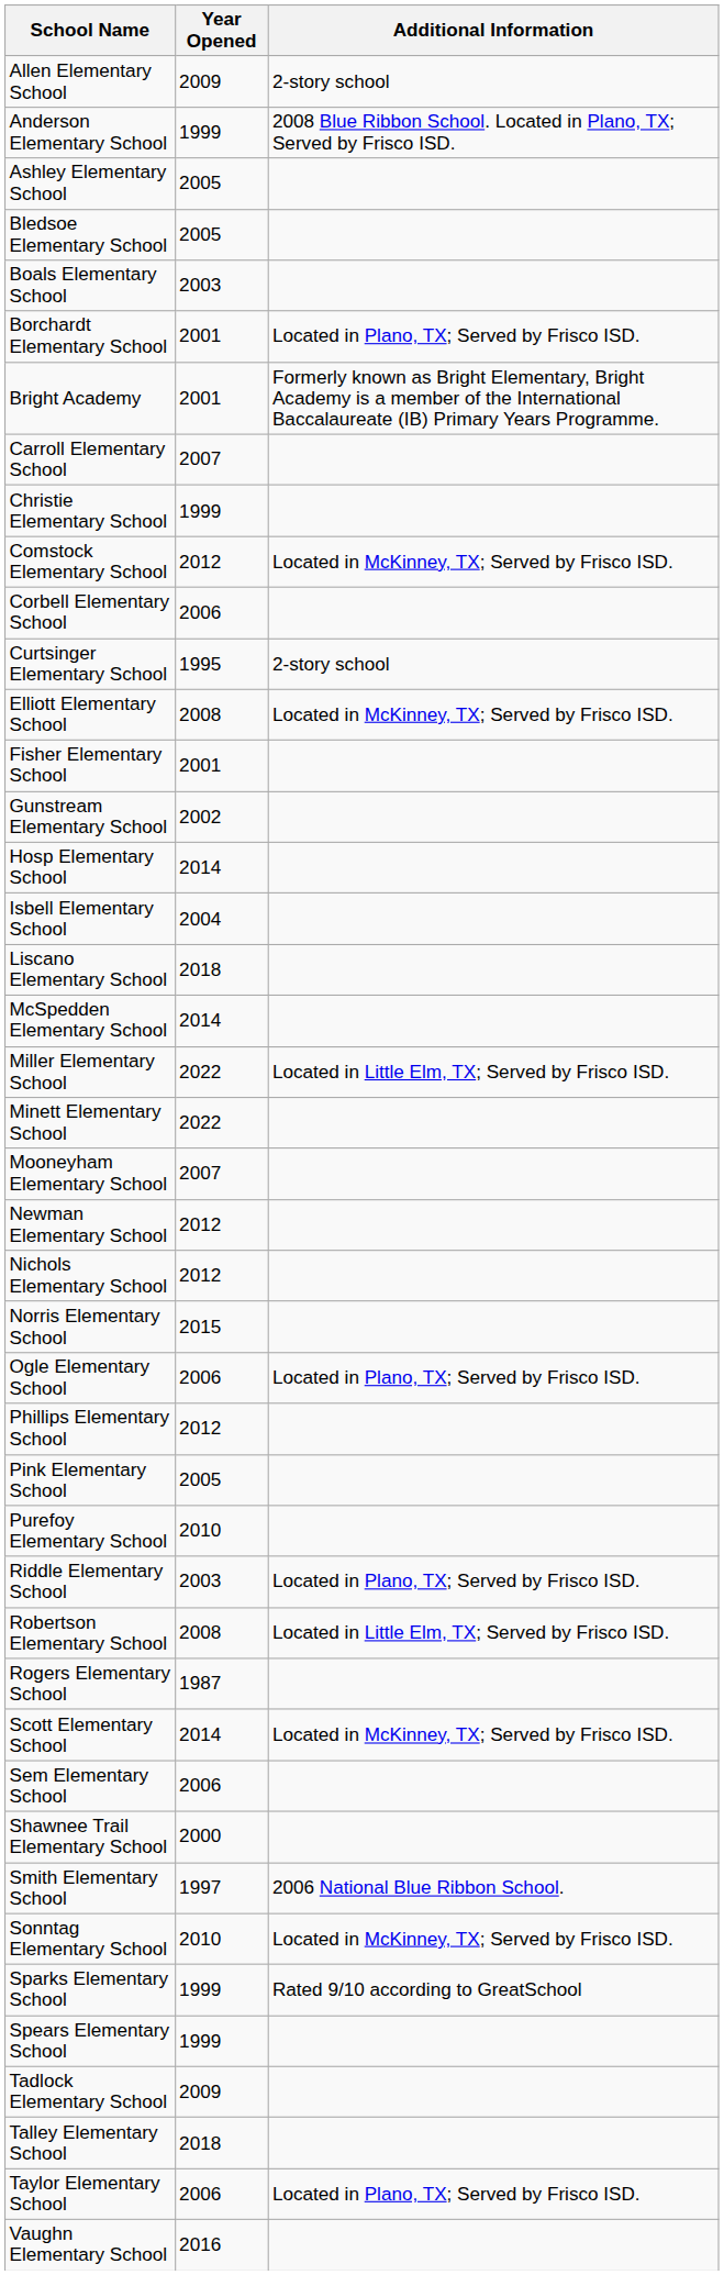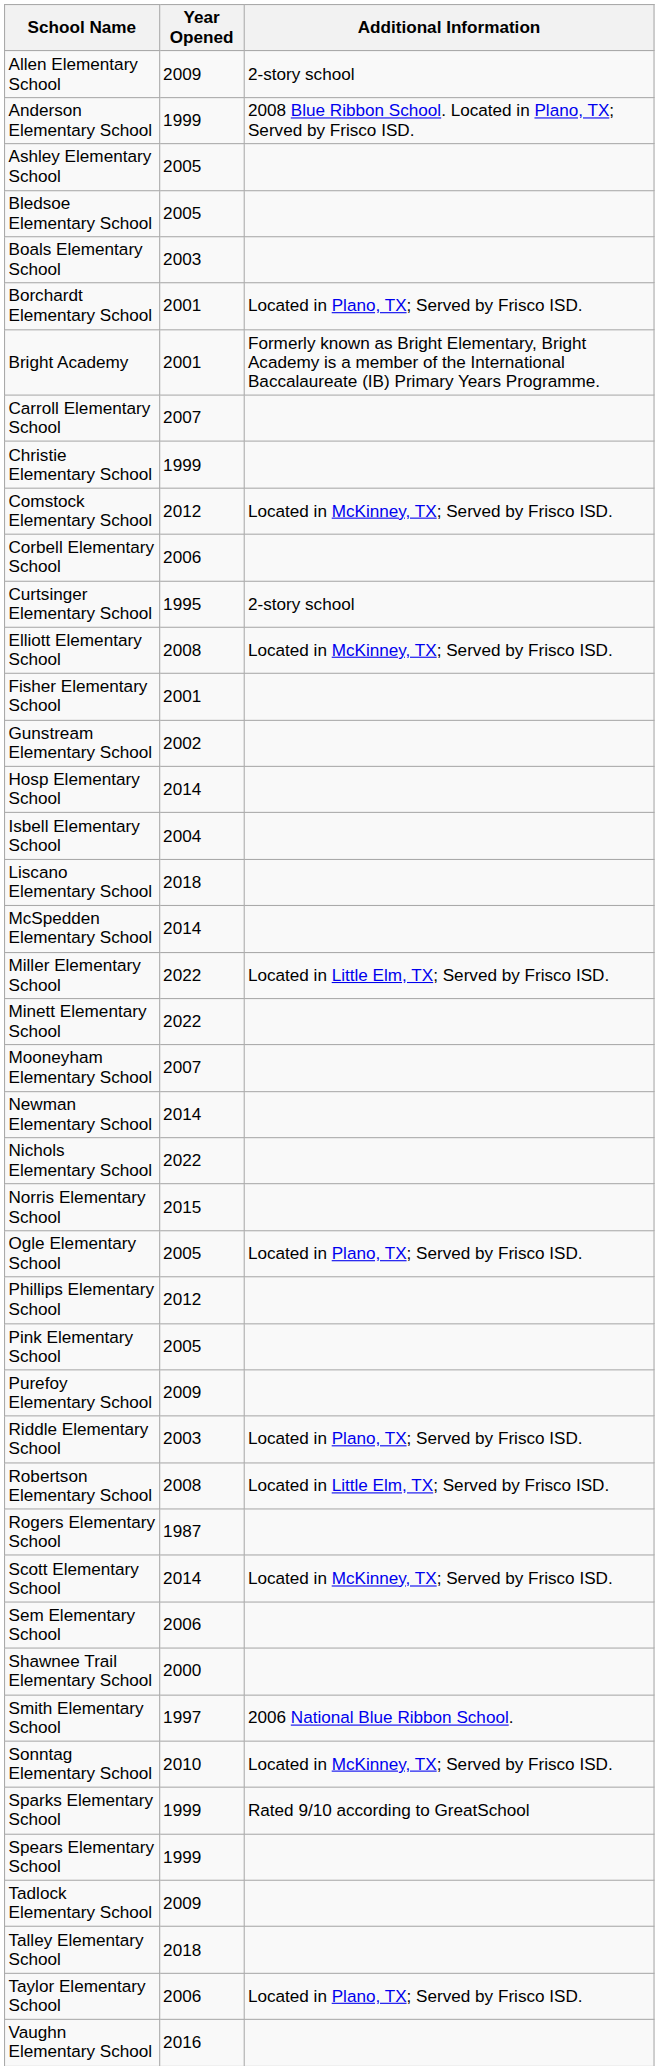Newman Elementary School | Year Opened: 2012 -> 2014
Nichols Elementary School | Year Opened: 2012 -> 2022
Ogle Elementary School | Year Opened: 2006 -> 2005
Purefoy Elementary School | Year Opened: 2010 -> 2009
